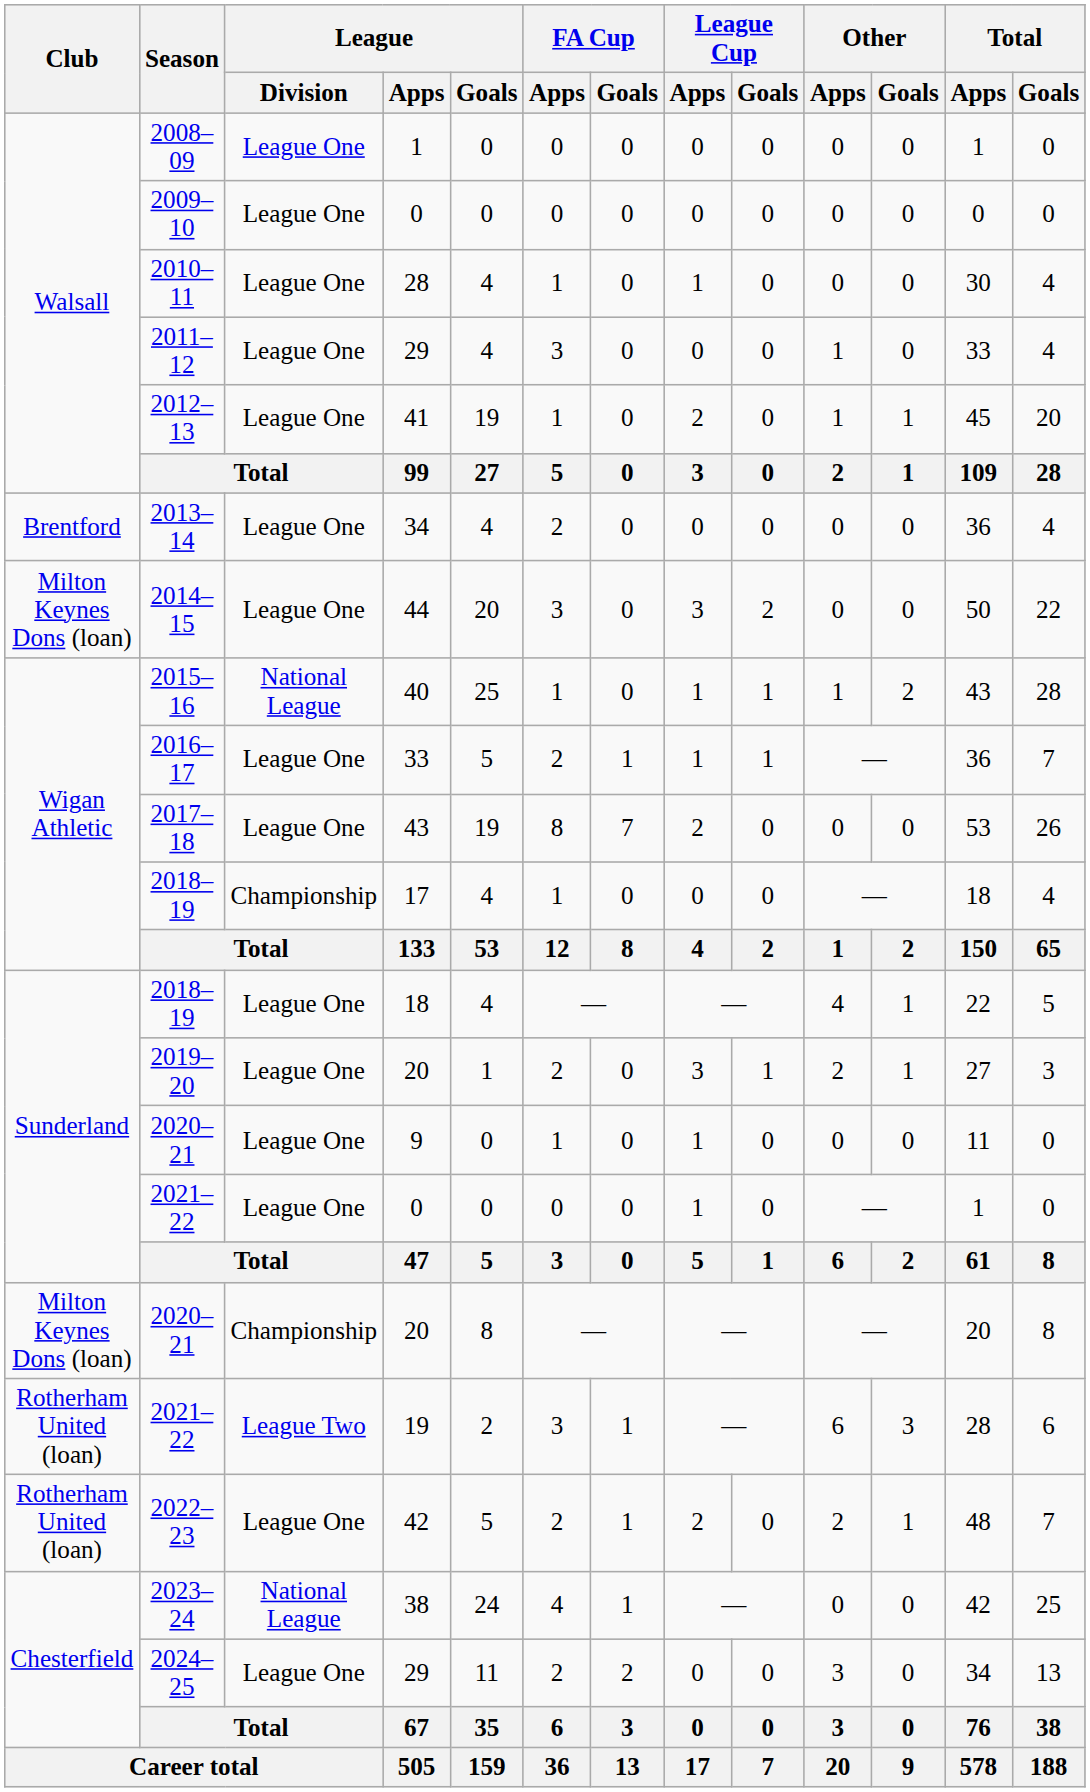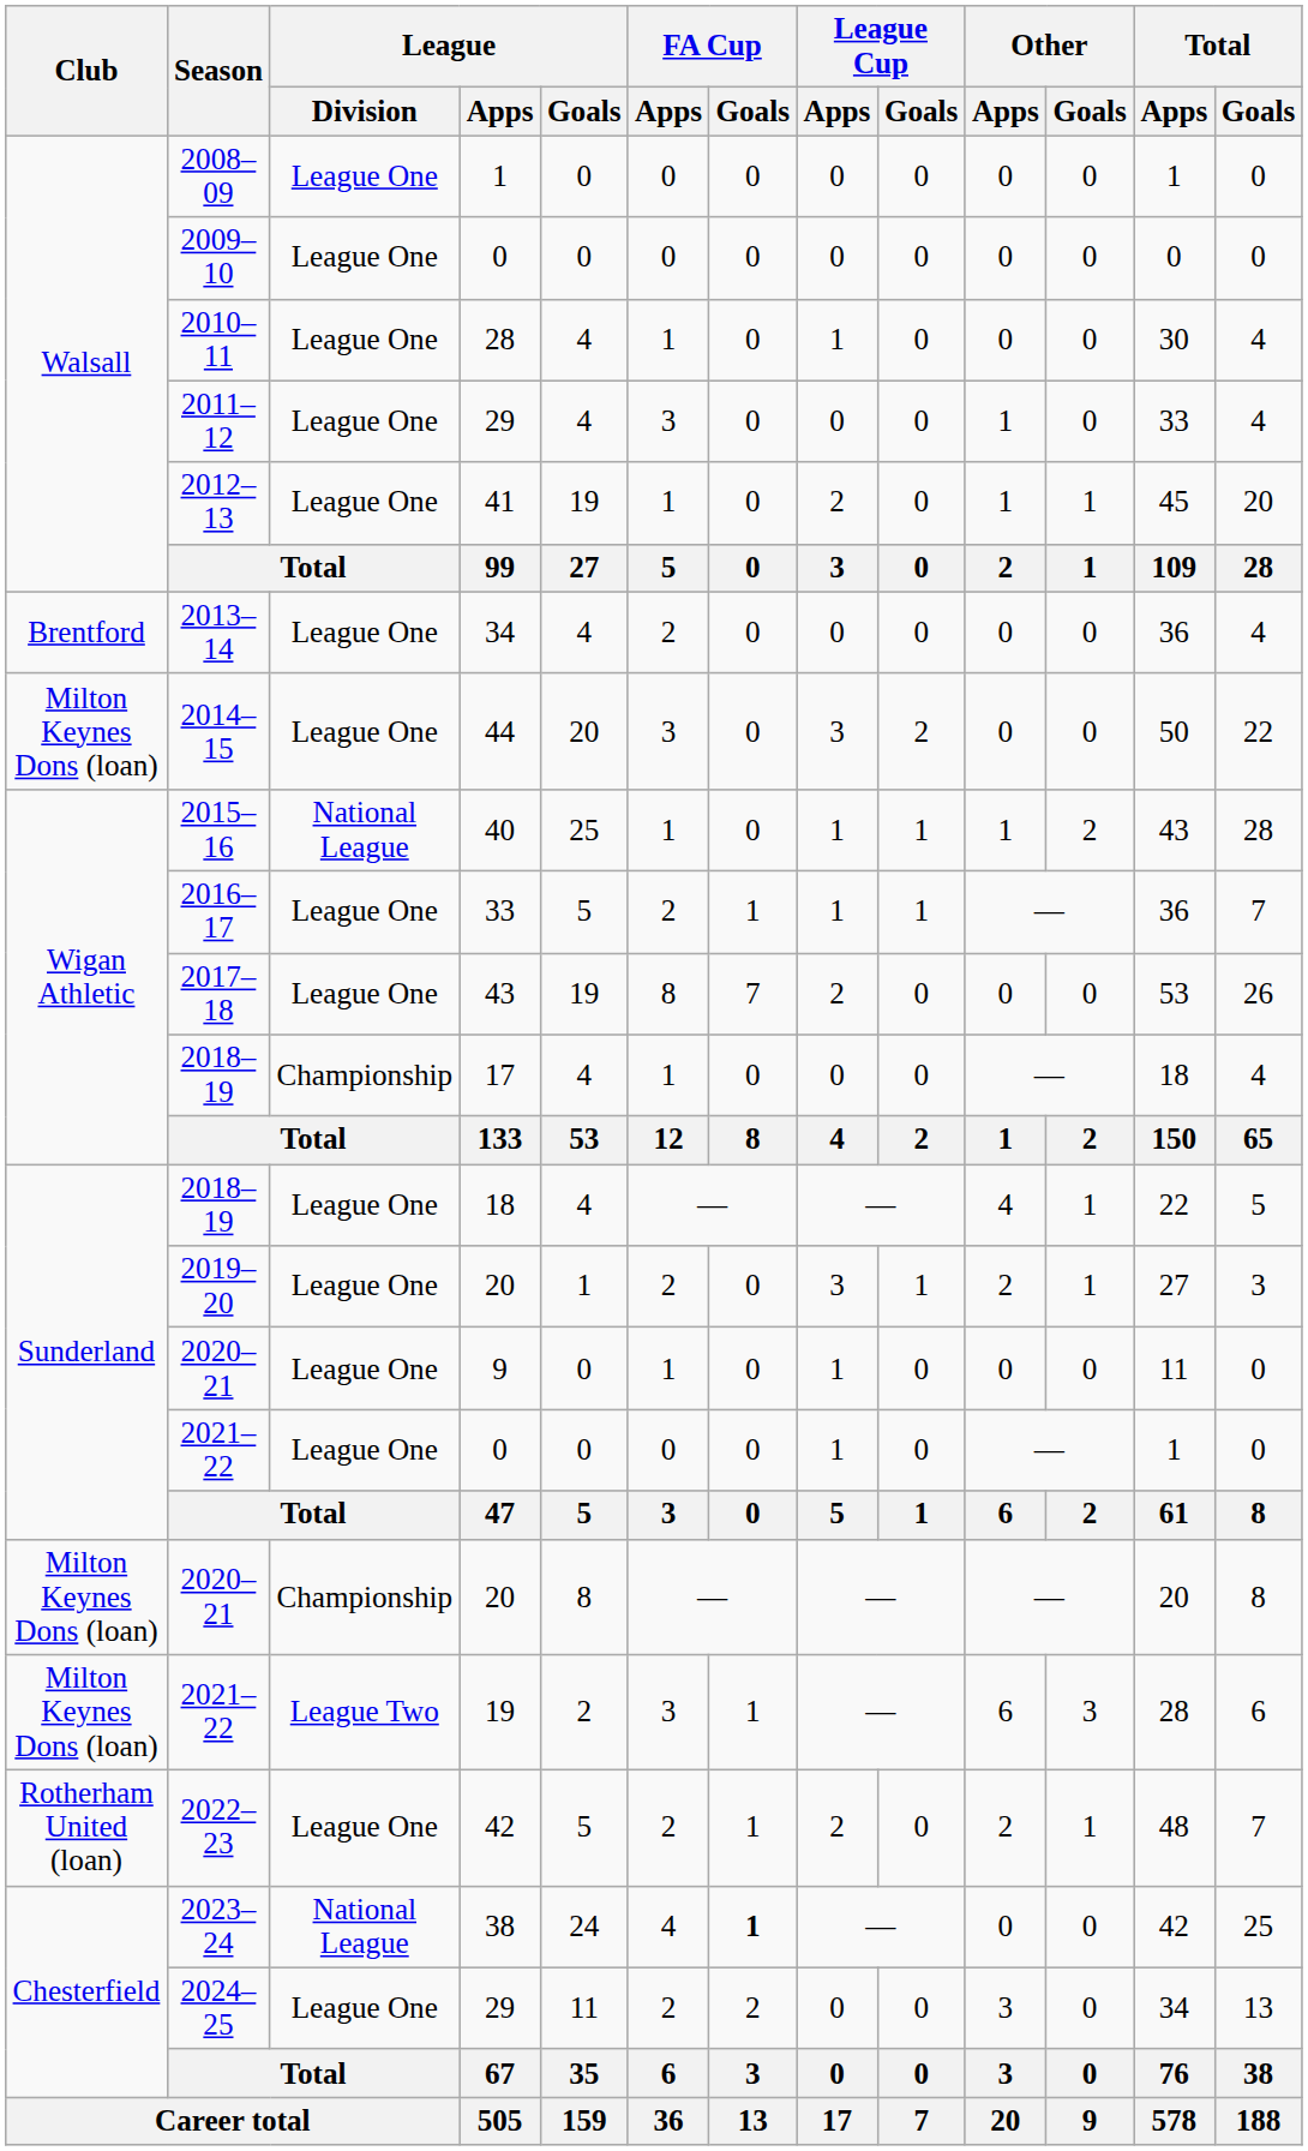2021–22 / 19 | Club: Rotherham United (loan) -> Milton Keynes Dons (loan)
2023–24 | FA Cup / Goals: normal -> bold
